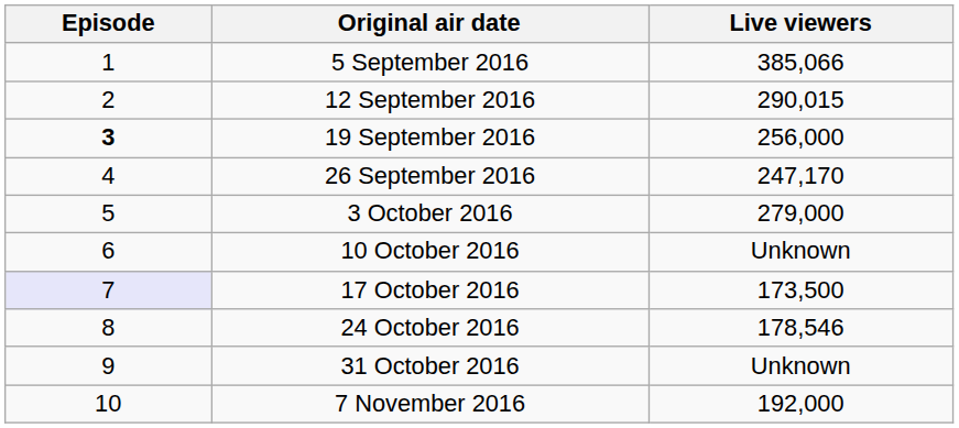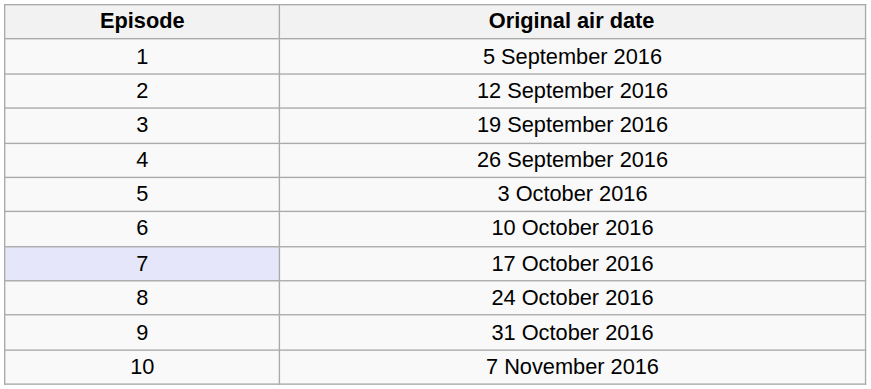- column: Live viewers | 385,066 | 290,015 | 256,000 | 247,170 | 279,000 | Unknown | 173,500 | 178,546 | Unknown | 192,000
19 September 2016 | Episode: bold -> normal
